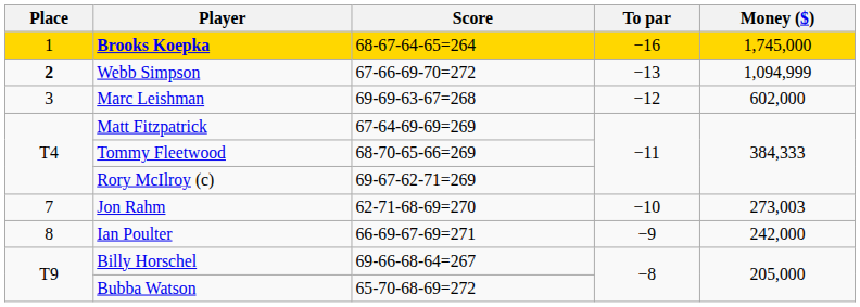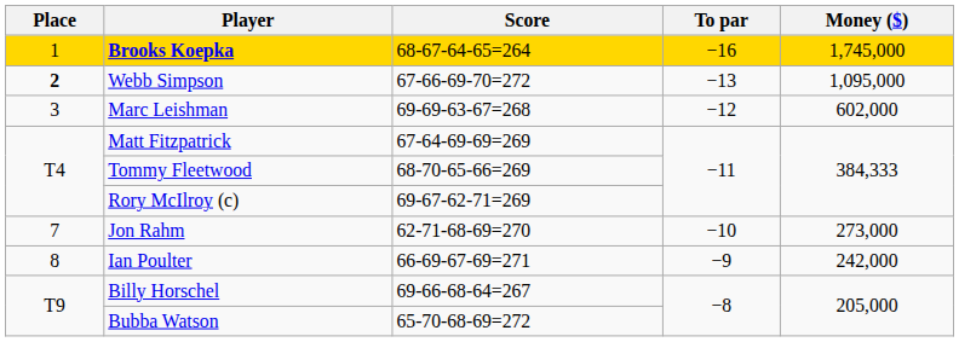Webb Simpson | Money ($): 1,094,999 -> 1,095,000
Jon Rahm | Money ($): 273,003 -> 273,000
